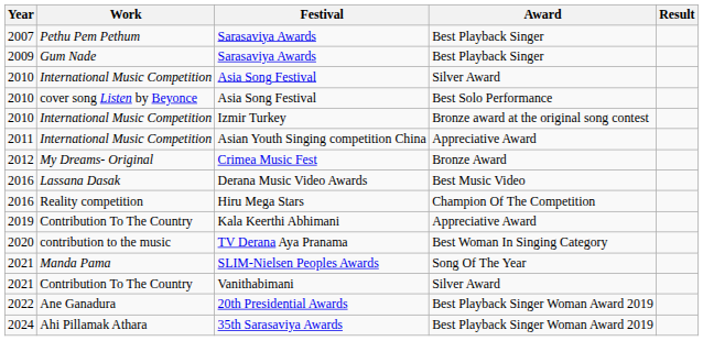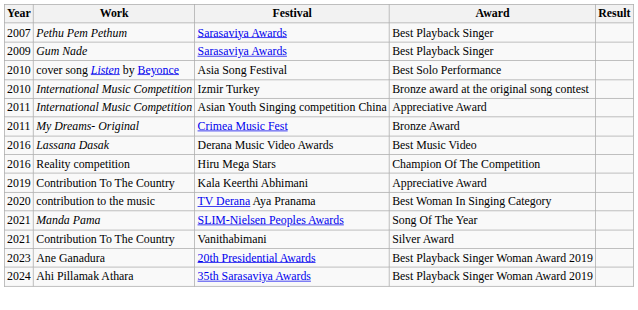- row: 2010 | International Music Competition | Asia Song Festival | Silver Award
Crimea Music Fest | Year: 2012 -> 2011
20th Presidential Awards | Year: 2022 -> 2023
